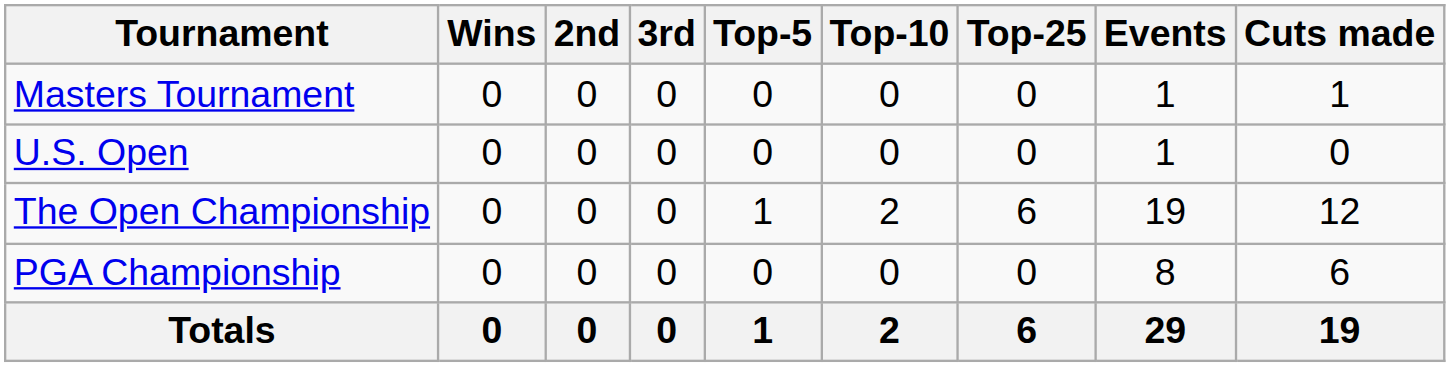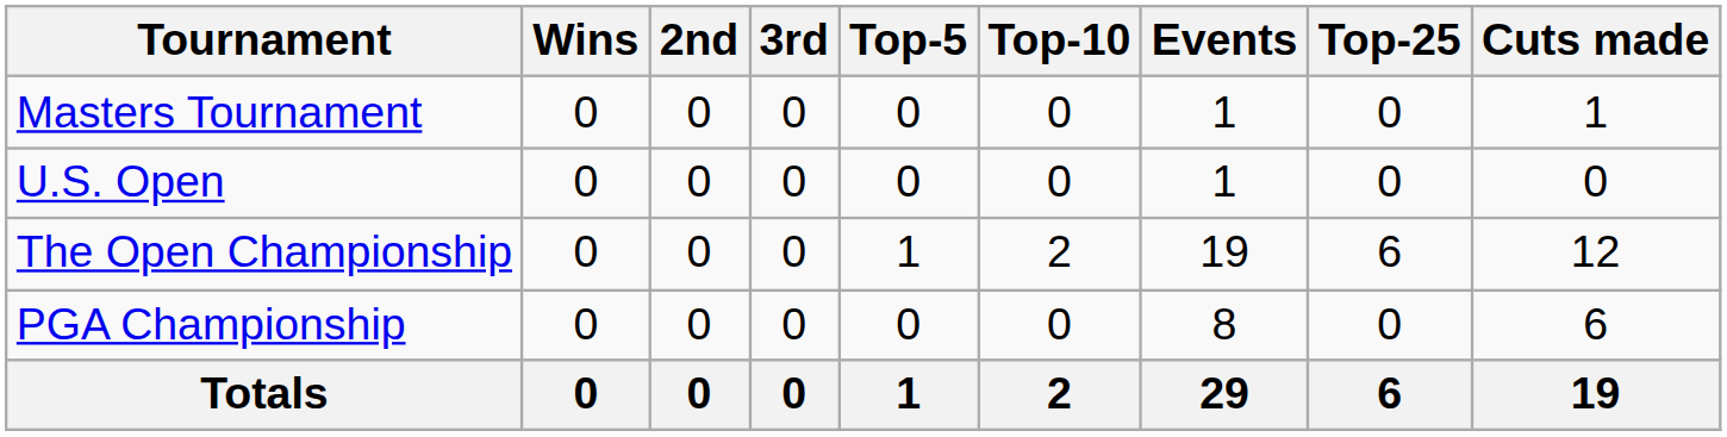columns swapped: Top-25 <-> Events
